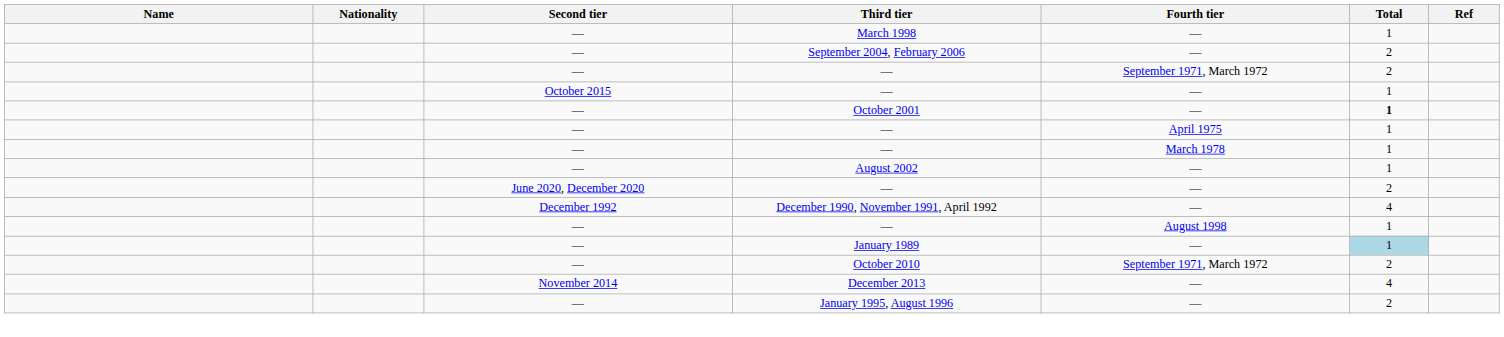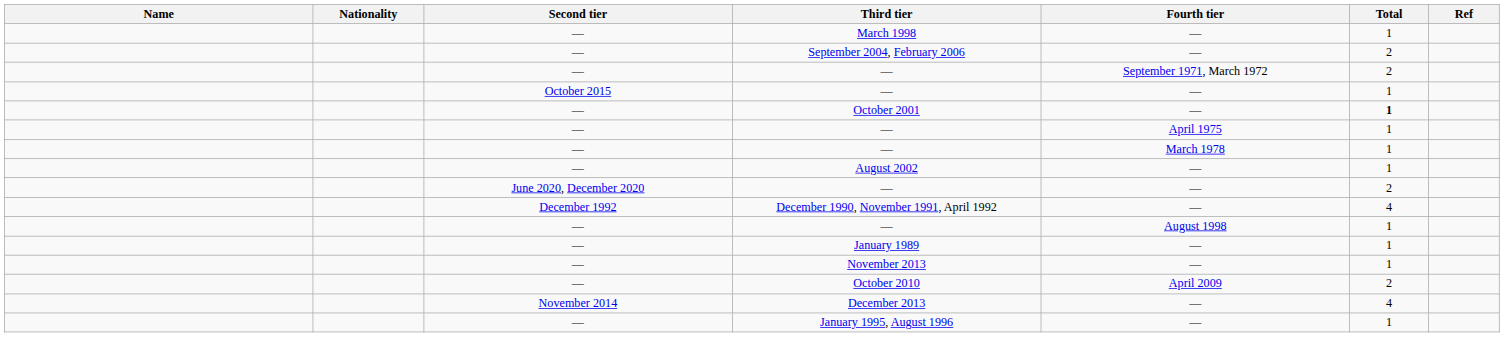January 1989 | Total: lightblue background -> no background
+ row: — | November 2013 | — | 1
October 2010 | Fourth tier: September 1971, March 1972 -> April 2009
January 1995, August 1996 | Total: 2 -> 1
